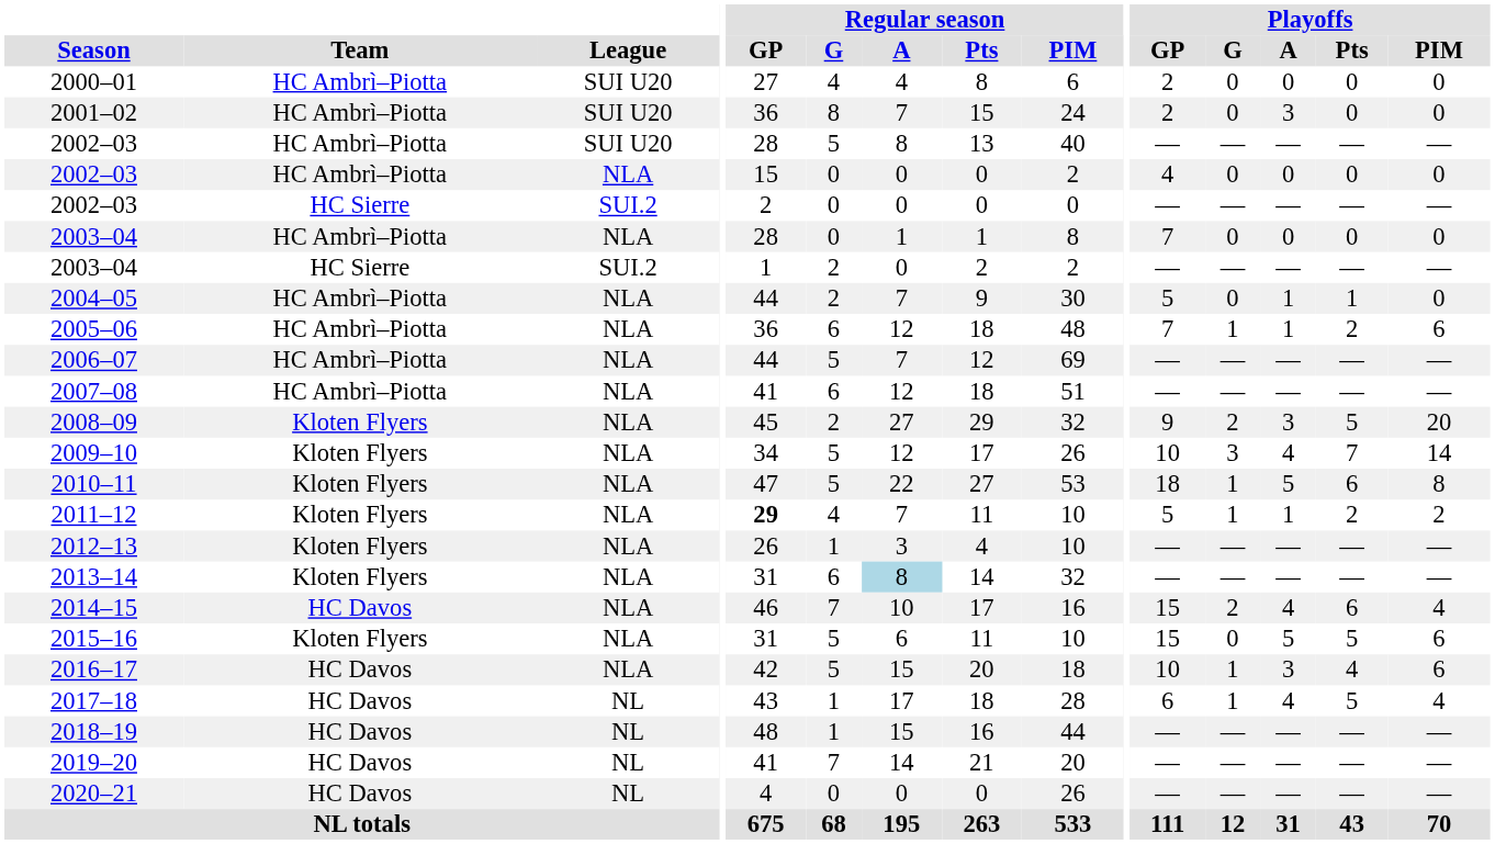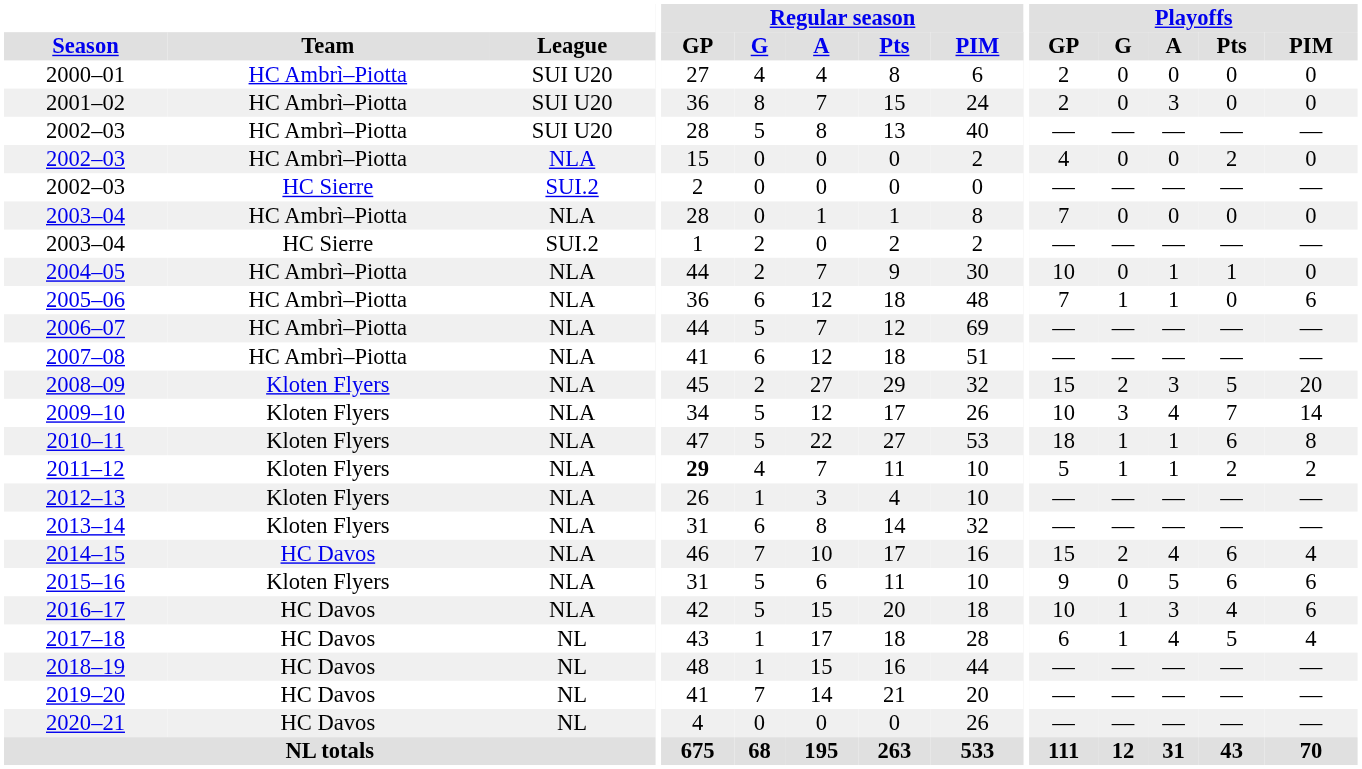2002–03 / NLA | Playoffs / Pts: 0 -> 2
2004–05 | Playoffs / GP: 5 -> 10
2005–06 | Playoffs / Pts: 2 -> 0
2008–09 | Playoffs / GP: 9 -> 15
2010–11 | Playoffs / A: 5 -> 1
2013–14 | Regular season / A: lightblue background -> no background
2015–16 | Playoffs / GP: 15 -> 9
2015–16 | Playoffs / Pts: 5 -> 6
